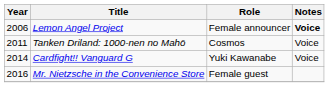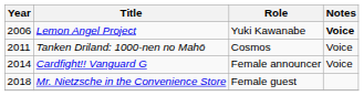Lemon Angel Project | Role: Female announcer -> Yuki Kawanabe
Cardfight!! Vanguard G | Role: Yuki Kawanabe -> Female announcer
Mr. Nietzsche in the Convenience Store | Year: 2016 -> 2018
